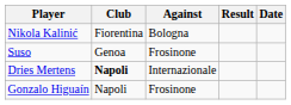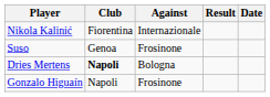Nikola Kalinić | Against: Bologna -> Internazionale
Dries Mertens | Against: Internazionale -> Bologna
